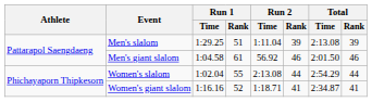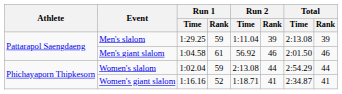Men's slalom | Run 1 / Rank: 51 -> 59
Women's slalom | Run 1 / Rank: 55 -> 59
